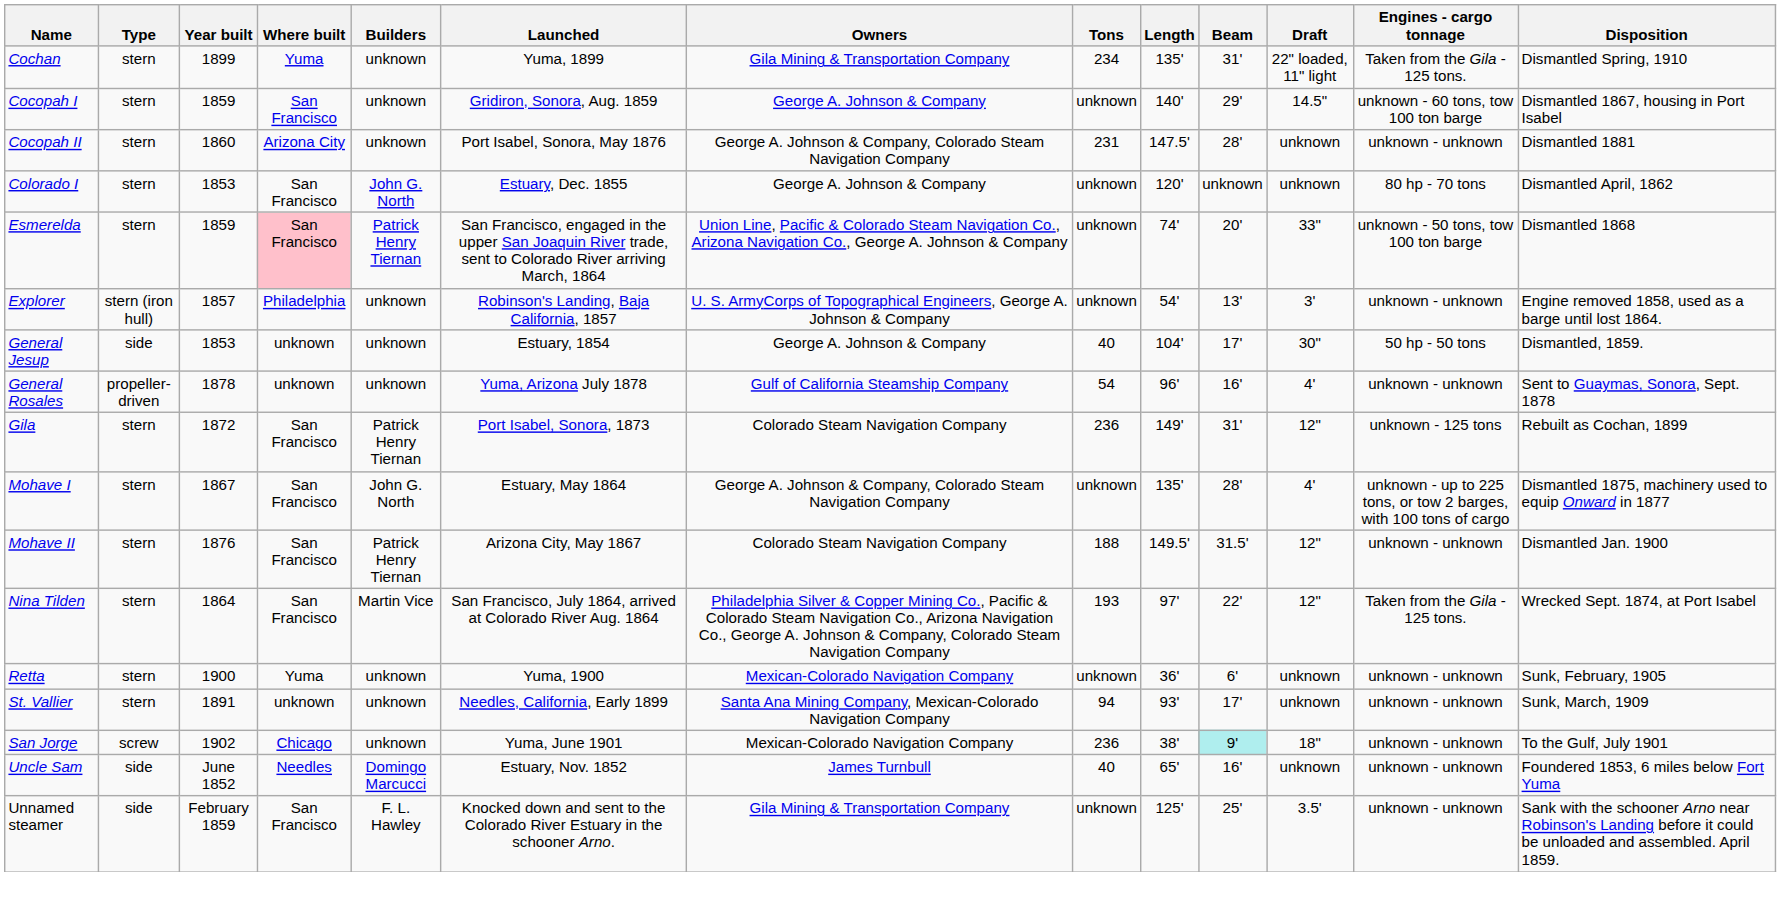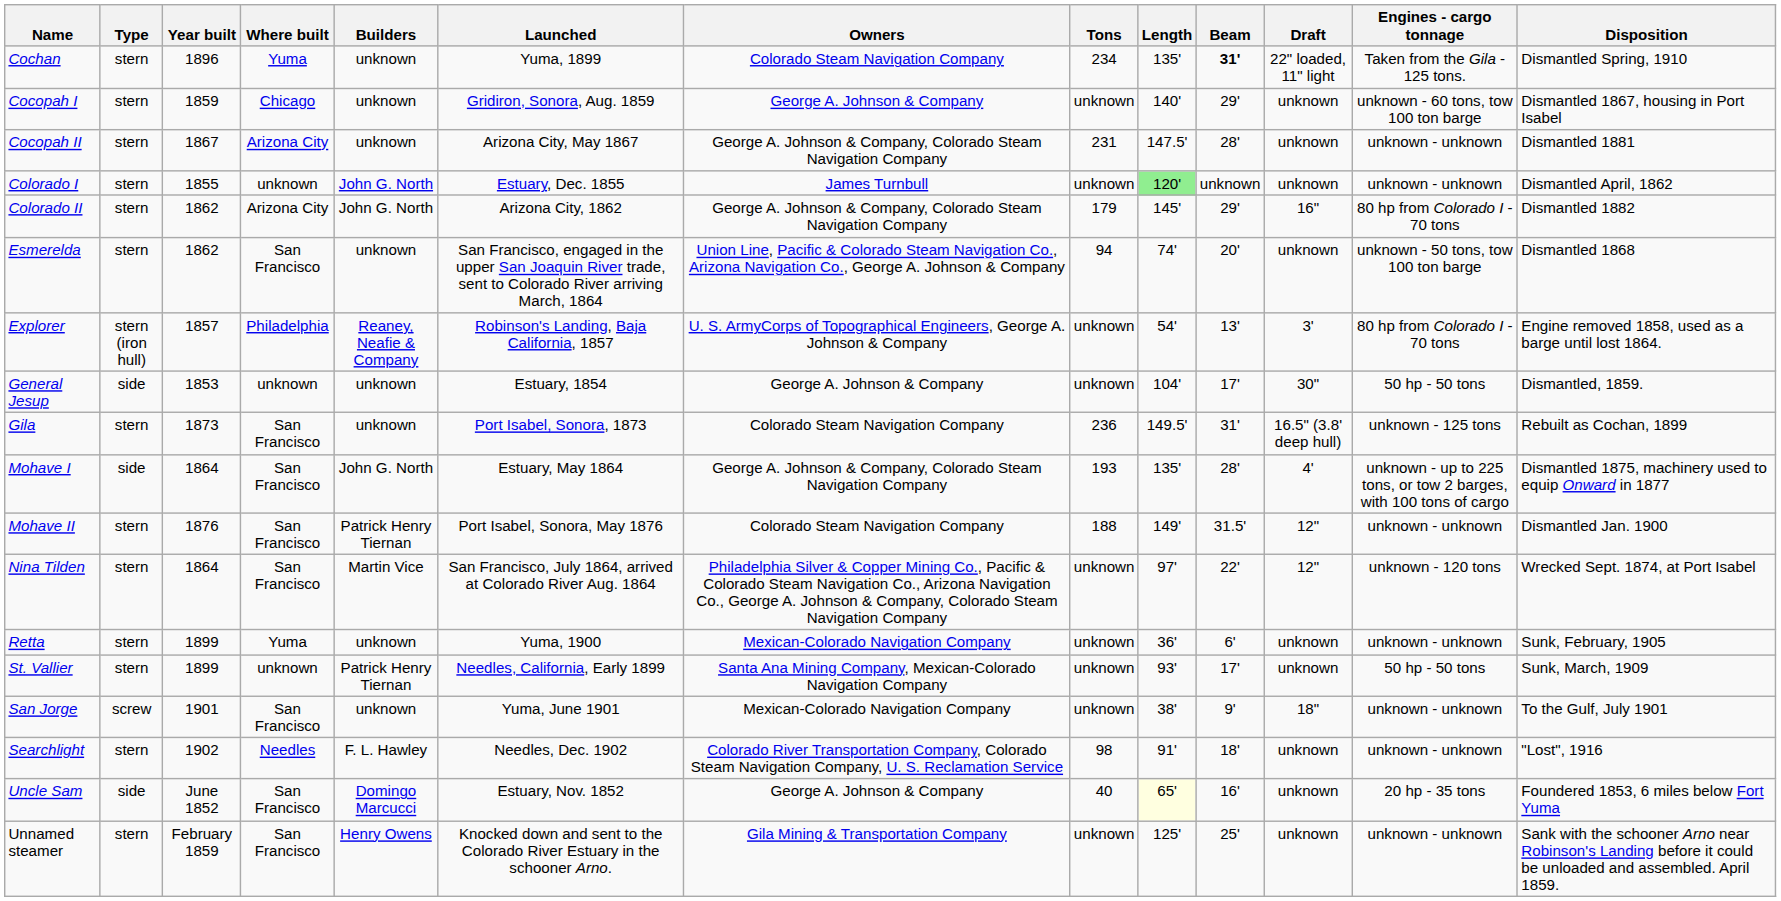Cochan | Year built: 1899 -> 1896
Cochan | Owners: Gila Mining & Transportation Company -> Colorado Steam Navigation Company
Cochan | Beam: normal -> bold
Cocopah I | Where built: San Francisco -> Chicago
Cocopah I | Draft: 14.5" -> unknown
Cocopah II | Year built: 1860 -> 1867
Cocopah II | Launched: Port Isabel, Sonora, May 1876 -> Arizona City, May 1867
Colorado I | Year built: 1853 -> 1855
Colorado I | Where built: San Francisco -> unknown
Colorado I | Owners: George A. Johnson & Company -> James Turnbull
Colorado I | Length: no background -> lightgreen background
Colorado I | Engines - cargo tonnage: 80 hp - 70 tons -> unknown - unknown
+ row: Colorado II | stern | 1862 | Arizona City | John G. North | Arizona City, 1862 | George A. Johnson & Company, Colorado Steam Navigation Company | 179 | 145' | 29' | 16" | 80 hp from Colorado I - 70 tons | Dismantled 1882
Esmerelda | Year built: 1859 -> 1862
Esmerelda | Where built: pink background -> no background
Esmerelda | Builders: Patrick Henry Tiernan -> unknown
Esmerelda | Tons: unknown -> 94
Esmerelda | Draft: 33" -> unknown
Explorer | Builders: unknown -> Reaney, Neafie & Company
Explorer | Engines - cargo tonnage: unknown - unknown -> 80 hp from Colorado I - 70 tons
General Jesup | Tons: 40 -> unknown
- row: General Rosales | propeller-driven | 1878 | unknown | unknown | Yuma, Arizona July 1878 | Gulf of California Steamship Company | 54 | 96' | 16' | 4' | unknown - unknown | Sent to Guaymas, Sonora, Sept. 1878
Gila | Year built: 1872 -> 1873
Gila | Builders: Patrick Henry Tiernan -> unknown
Gila | Length: 149' -> 149.5'
Gila | Draft: 12" -> 16.5" (3.8' deep hull)
Mohave I | Type: stern -> side
Mohave I | Year built: 1867 -> 1864
Mohave I | Tons: unknown -> 193
Mohave II | Launched: Arizona City, May 1867 -> Port Isabel, Sonora, May 1876
Mohave II | Length: 149.5' -> 149'
Nina Tilden | Tons: 193 -> unknown
Nina Tilden | Engines - cargo tonnage: Taken from the Gila - 125 tons. -> unknown - 120 tons
Retta | Year built: 1900 -> 1899
St. Vallier | Year built: 1891 -> 1899
St. Vallier | Builders: unknown -> Patrick Henry Tiernan
St. Vallier | Tons: 94 -> unknown
St. Vallier | Engines - cargo tonnage: unknown - unknown -> 50 hp - 50 tons
San Jorge | Year built: 1902 -> 1901
San Jorge | Where built: Chicago -> San Francisco
San Jorge | Tons: 236 -> unknown
San Jorge | Beam: paleturquoise background -> no background
+ row: Searchlight | stern | 1902 | Needles | F. L. Hawley | Needles, Dec. 1902 | Colorado River Transportation Company, Colorado Steam Navigation Company, U. S. Reclamation Service | 98 | 91' | 18' | unknown | unknown - unknown | "Lost", 1916
Uncle Sam | Where built: Needles -> San Francisco
Uncle Sam | Owners: James Turnbull -> George A. Johnson & Company
Uncle Sam | Length: no background -> lightyellow background
Uncle Sam | Engines - cargo tonnage: unknown - unknown -> 20 hp - 35 tons
Unnamed steamer | Type: side -> stern
Unnamed steamer | Builders: F. L. Hawley -> Henry Owens
Unnamed steamer | Draft: 3.5' -> unknown
